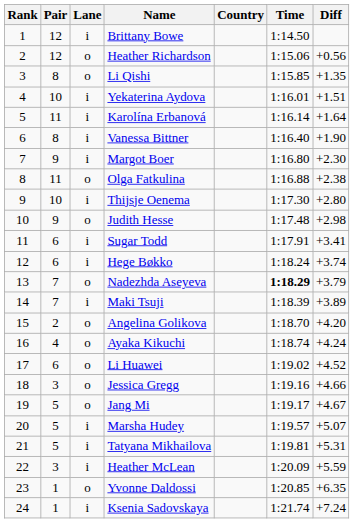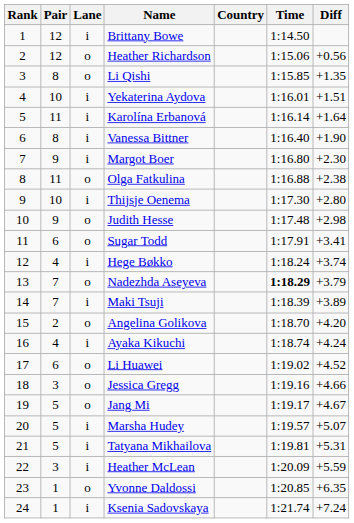Sugar Todd | Lane: i -> o
Hege Bøkko | Pair: 6 -> 4
Ayaka Kikuchi | Lane: o -> i
